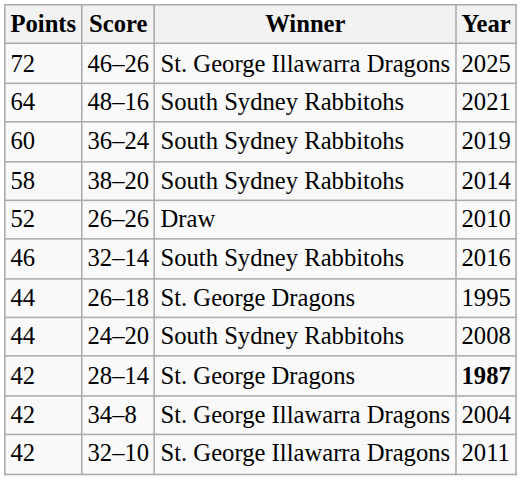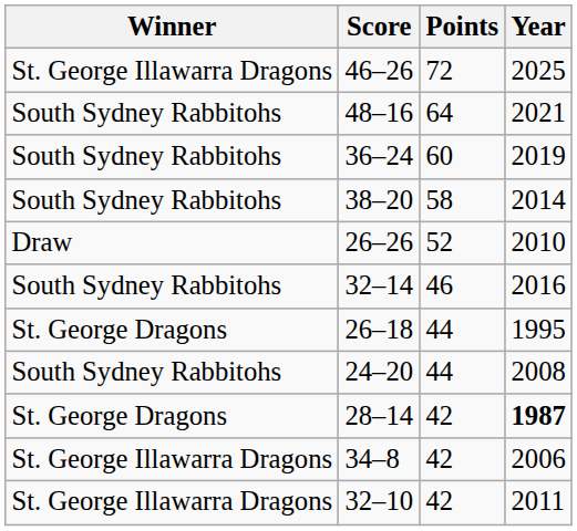columns swapped: Points <-> Winner
34–8 | Year: 2004 -> 2006
